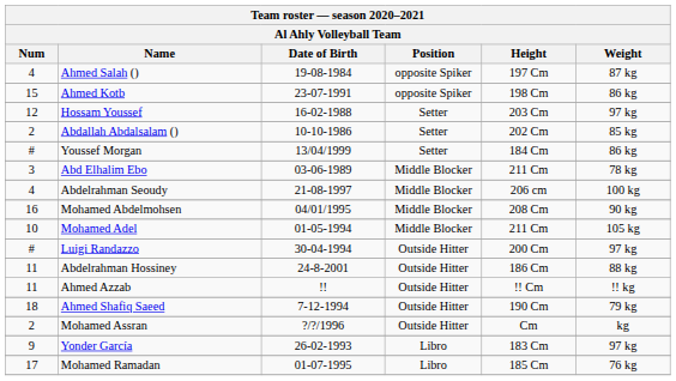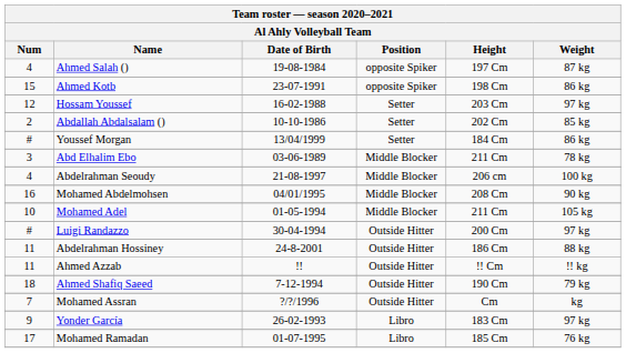Mohamed Assran | Num: 2 -> 7
